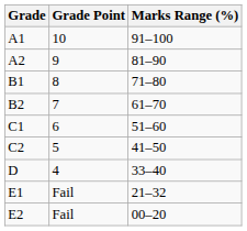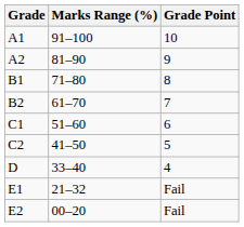columns swapped: Marks Range (%) <-> Grade Point
